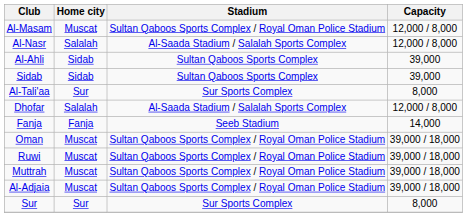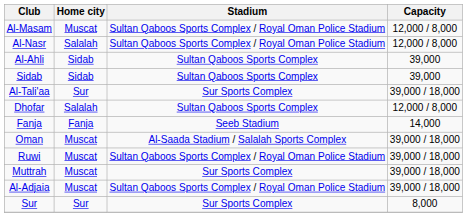Al-Nasr | Stadium: Al-Saada Stadium / Salalah Sports Complex -> Sultan Qaboos Sports Complex / Royal Oman Police Stadium
Al-Tali'aa | Capacity: 8,000 -> 39,000 / 18,000
Dhofar | Stadium: Al-Saada Stadium / Salalah Sports Complex -> Sultan Qaboos Sports Complex
Oman | Stadium: Sultan Qaboos Sports Complex / Royal Oman Police Stadium -> Al-Saada Stadium / Salalah Sports Complex
Muttrah | Stadium: Sultan Qaboos Sports Complex / Royal Oman Police Stadium -> Sur Sports Complex
